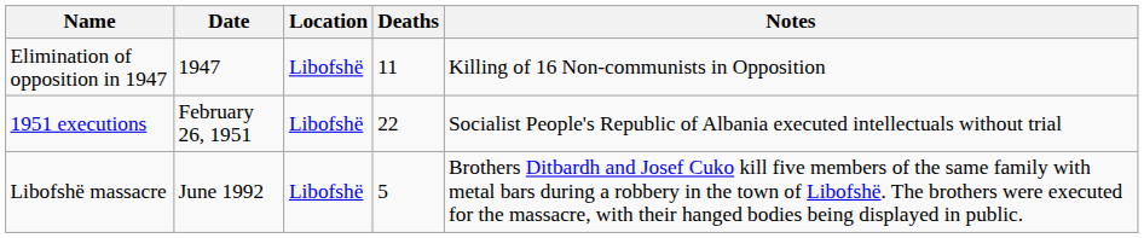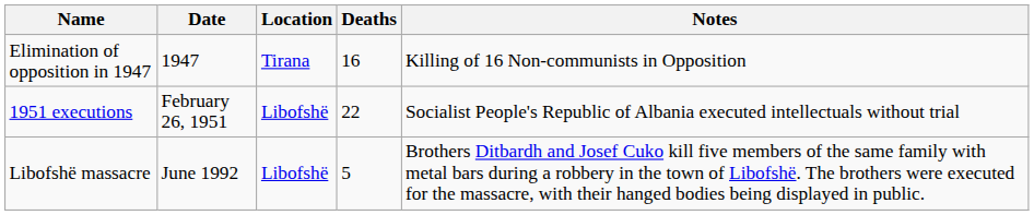Elimination of opposition in 1947 | Location: Libofshë -> Tirana
Elimination of opposition in 1947 | Deaths: 11 -> 16
